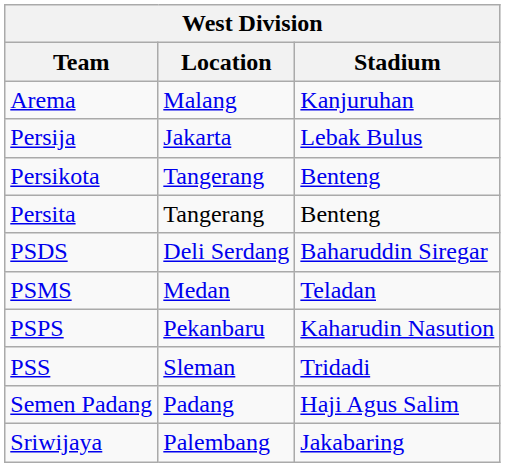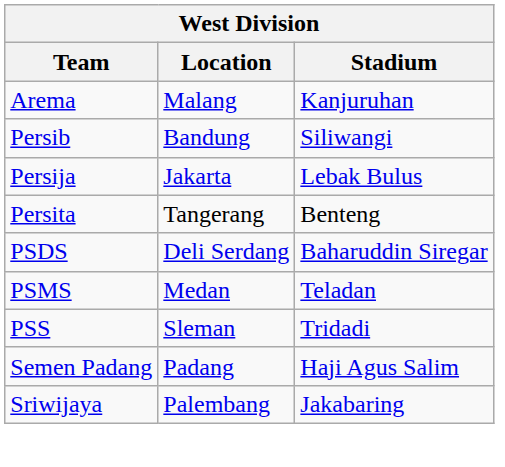+ row: Persib | Bandung | Siliwangi
- row: Persikota | Tangerang | Benteng
- row: PSPS | Pekanbaru | Kaharudin Nasution
